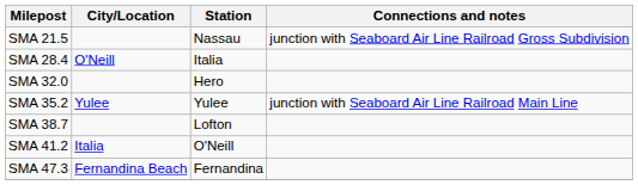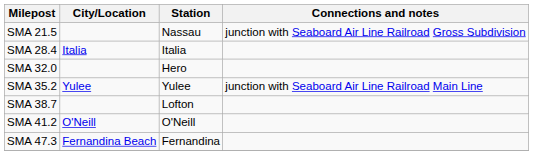SMA 28.4 | City/Location: O'Neill -> Italia
SMA 41.2 | City/Location: Italia -> O'Neill
